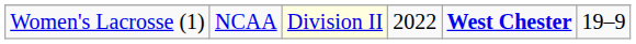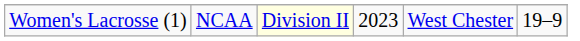Women's Lacrosse (1) | column 4: 2022 -> 2023
Women's Lacrosse (1) | column 5: bold -> normal
